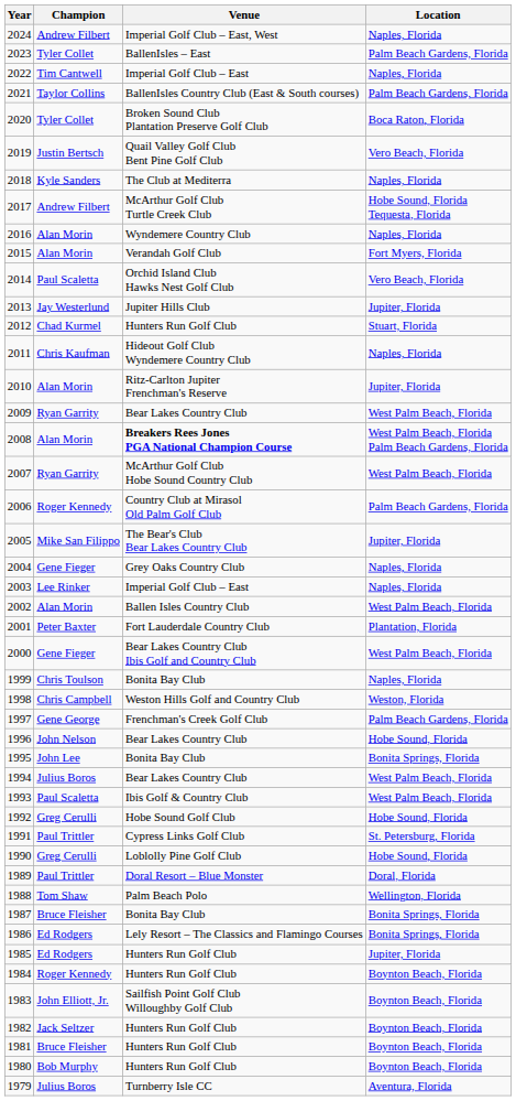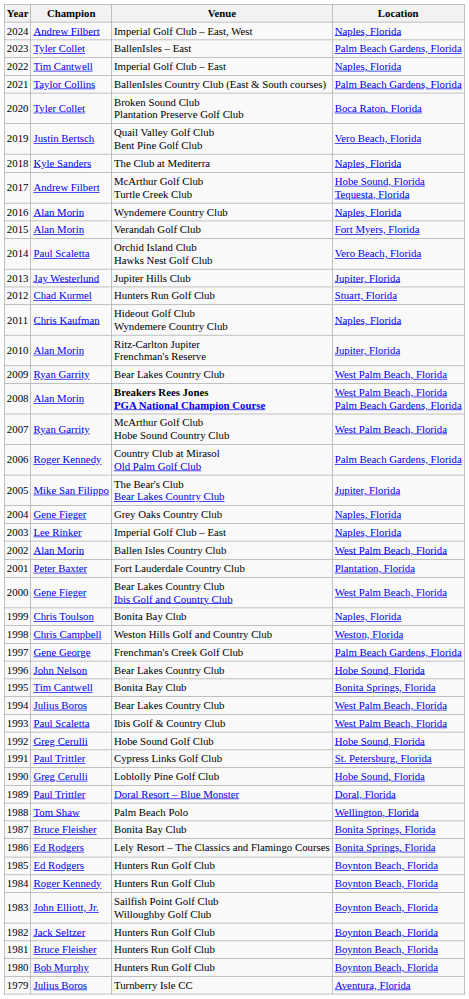1995 | Champion: John Lee -> Tim Cantwell
1985 | Location: Jupiter, Florida -> Boynton Beach, Florida
